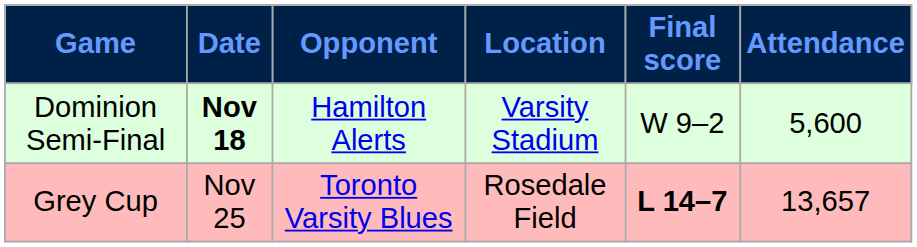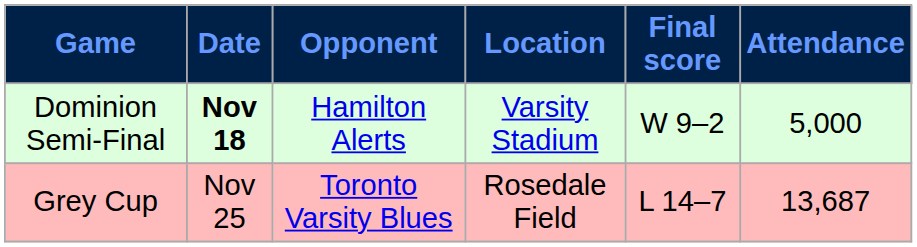Dominion Semi-Final | Attendance: 5,600 -> 5,000
Grey Cup | Final score: bold -> normal
Grey Cup | Attendance: 13,657 -> 13,687
